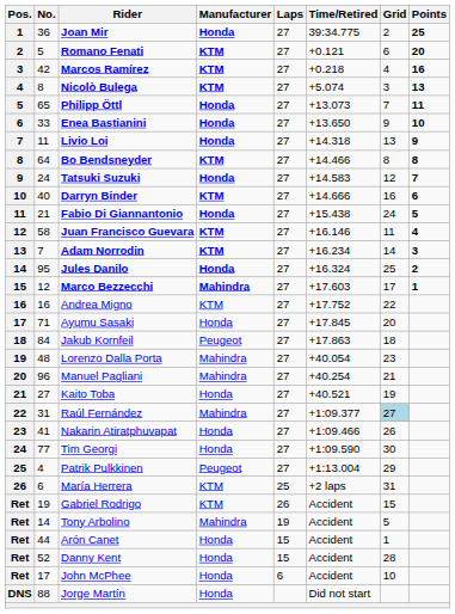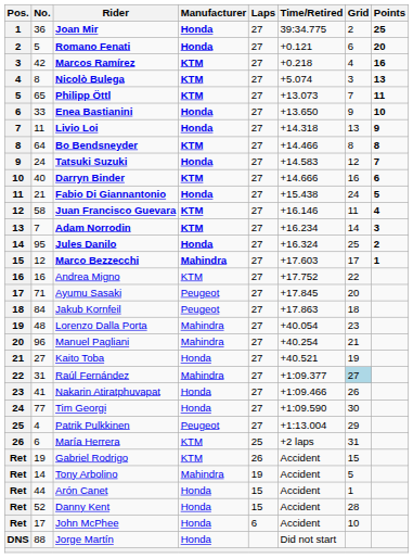Romano Fenati | Manufacturer: KTM -> Honda
Philipp Öttl | Manufacturer: Honda -> KTM
Ayumu Sasaki | Manufacturer: Honda -> Peugeot
